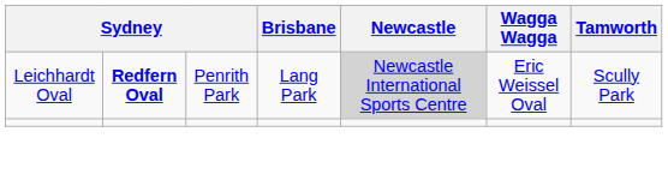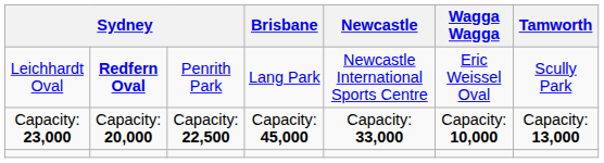Leichhardt Oval | Newcastle: lightgrey background -> no background
+ row: Capacity: 23,000 | Capacity: 20,000 | Capacity: 22,500 | Capacity: 45,000 | Capacity: 33,000 | Capacity: 10,000 | Capacity: 13,000
